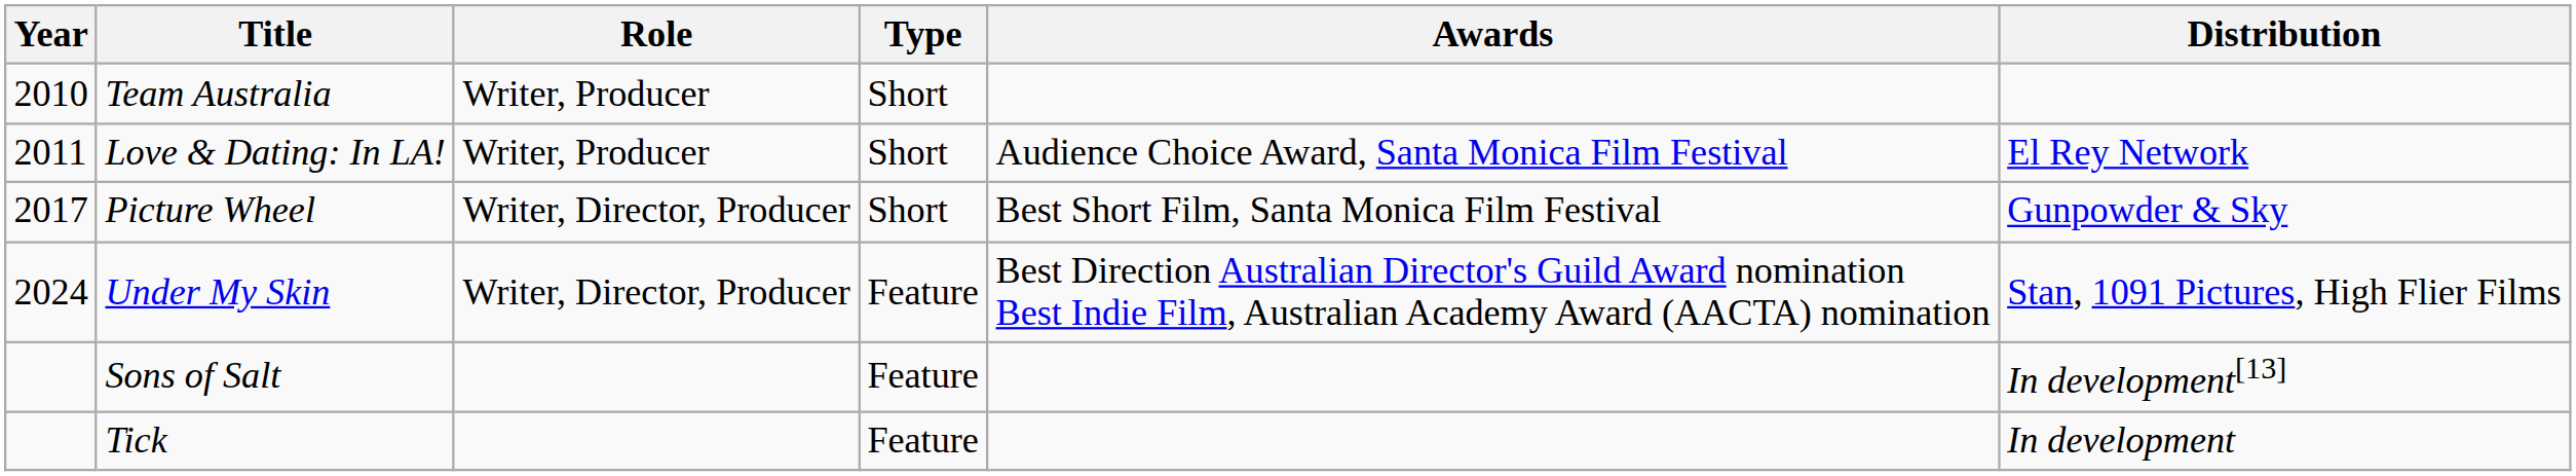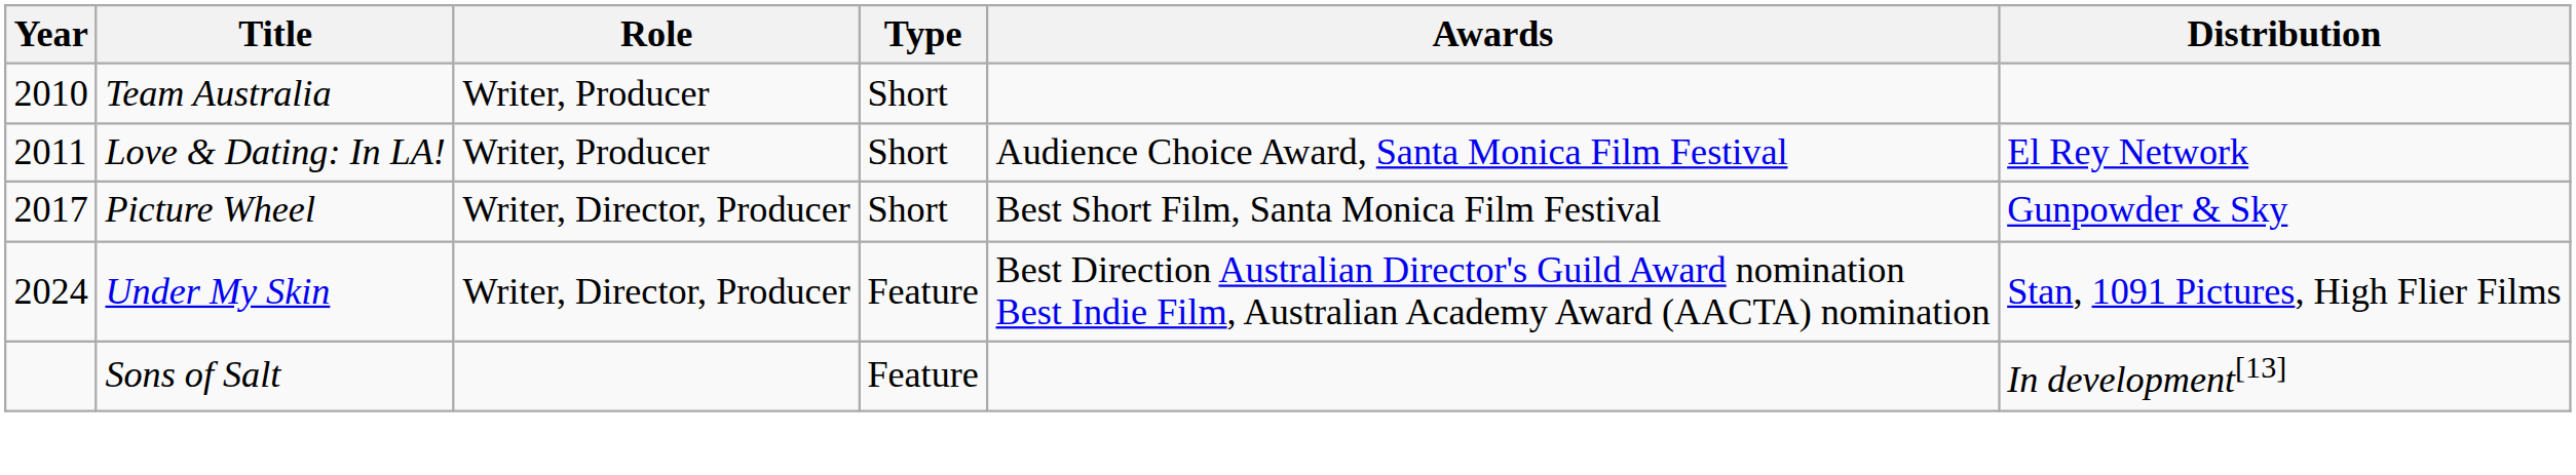- row: Tick | Feature | In development
